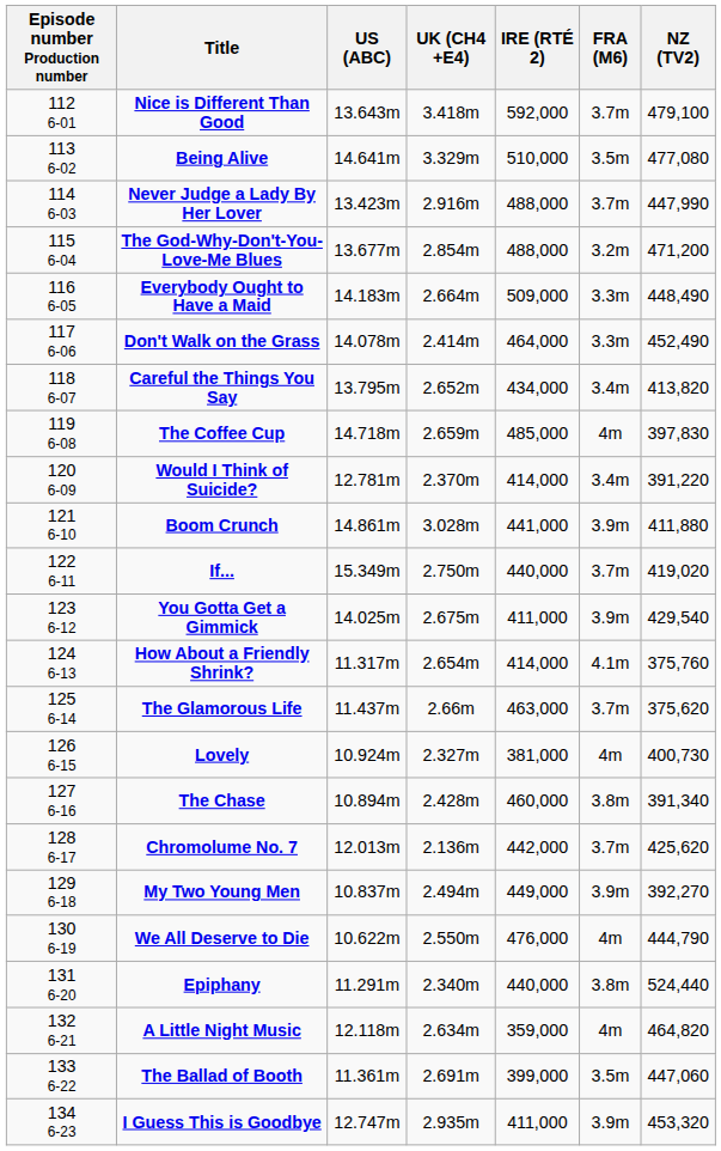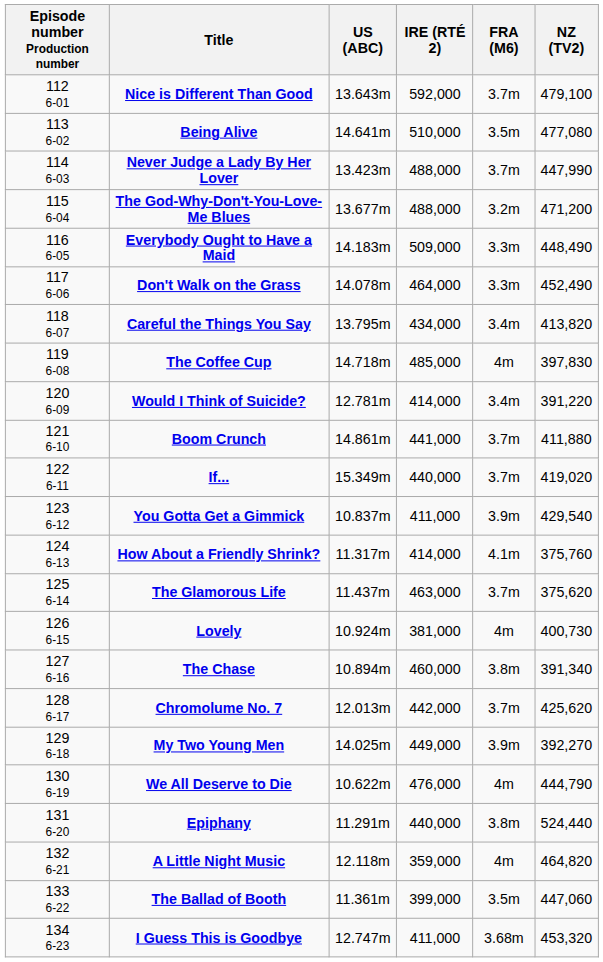- column: UK (CH4 +E4) | 3.418m | 3.329m | 2.916m | 2.854m | 2.664m | 2.414m | 2.652m | 2.659m | 2.370m | 3.028m | 2.750m | 2.675m | 2.654m | 2.66m | 2.327m | 2.428m | 2.136m | 2.494m | 2.550m | 2.340m | 2.634m | 2.691m | 2.935m
Boom Crunch | FRA (M6): 3.9m -> 3.7m
You Gotta Get a Gimmick | US (ABC): 14.025m -> 10.837m
My Two Young Men | US (ABC): 10.837m -> 14.025m
I Guess This is Goodbye | FRA (M6): 3.9m -> 3.68m
